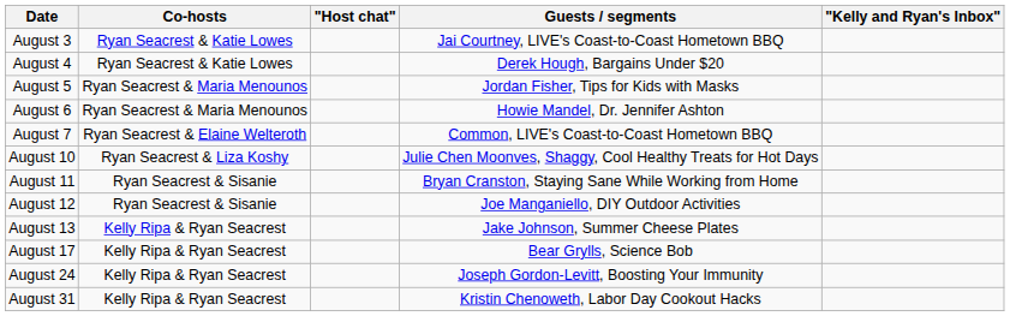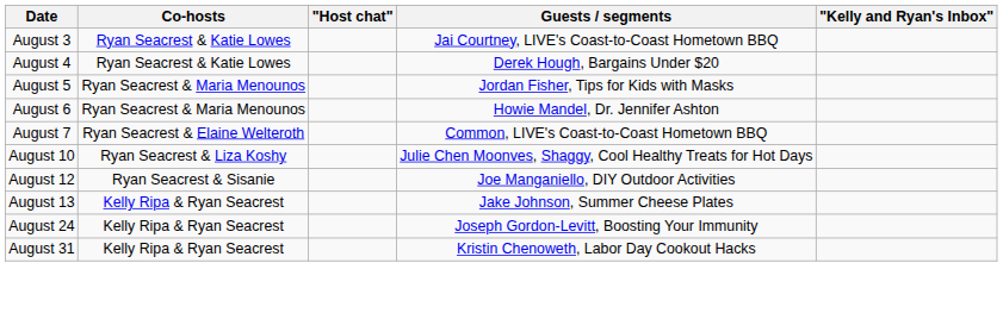- row: August 11 | Ryan Seacrest & Sisanie | Bryan Cranston, Staying Sane While Working from Home
- row: August 17 | Kelly Ripa & Ryan Seacrest | Bear Grylls, Science Bob
